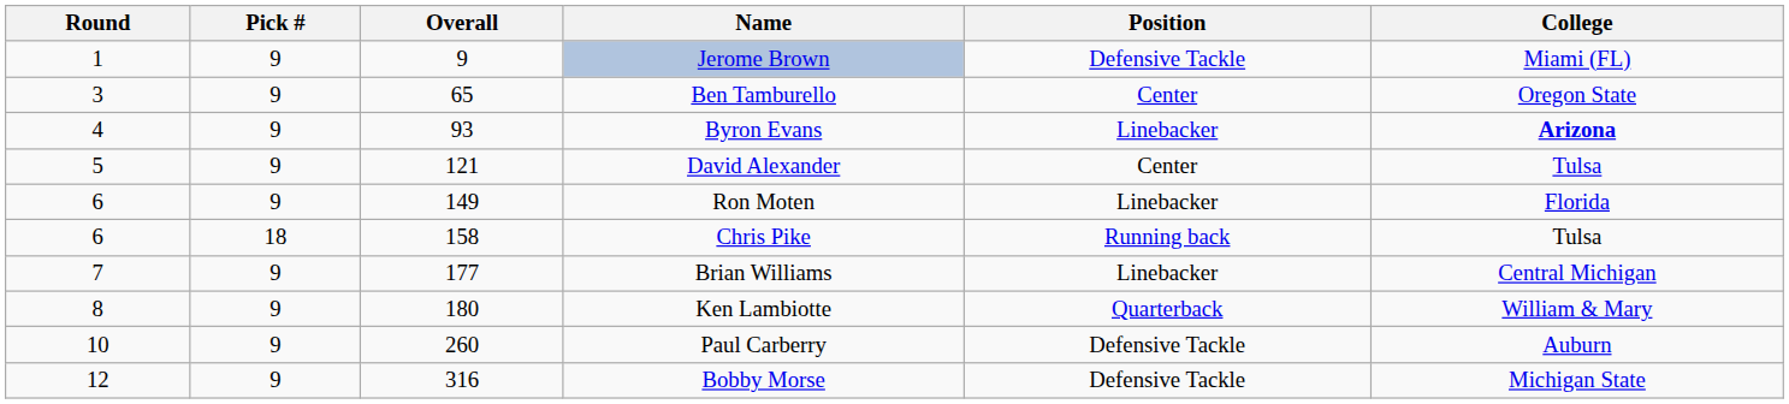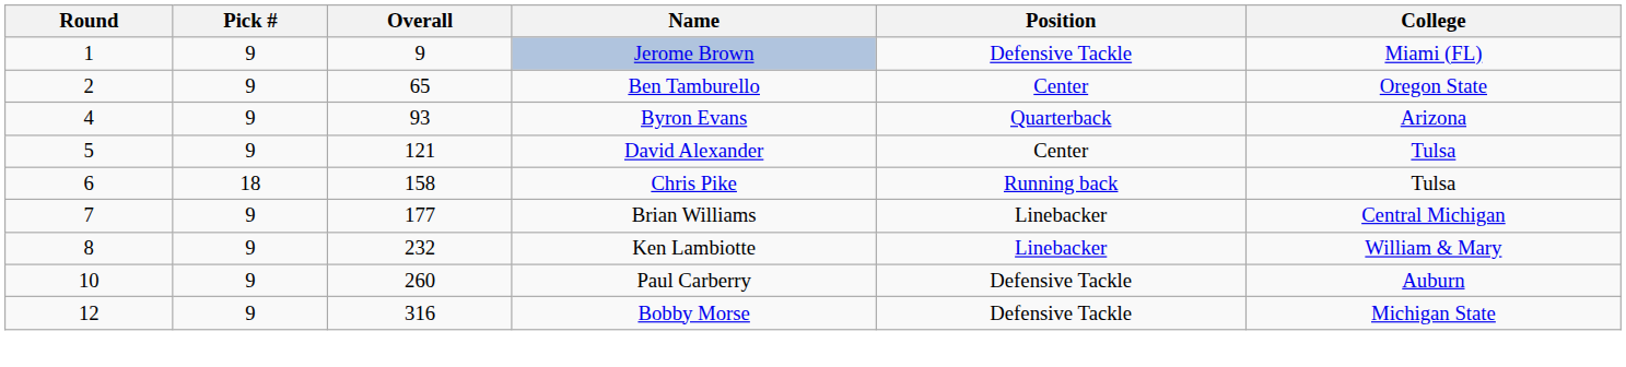Ben Tamburello | Round: 3 -> 2
Byron Evans | Position: Linebacker -> Quarterback
Byron Evans | College: bold -> normal
- row: 6 | 9 | 149 | Ron Moten | Linebacker | Florida
Ken Lambiotte | Overall: 180 -> 232
Ken Lambiotte | Position: Quarterback -> Linebacker
